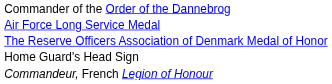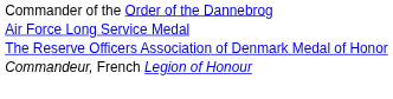- row: Home Guard's Head Sign
